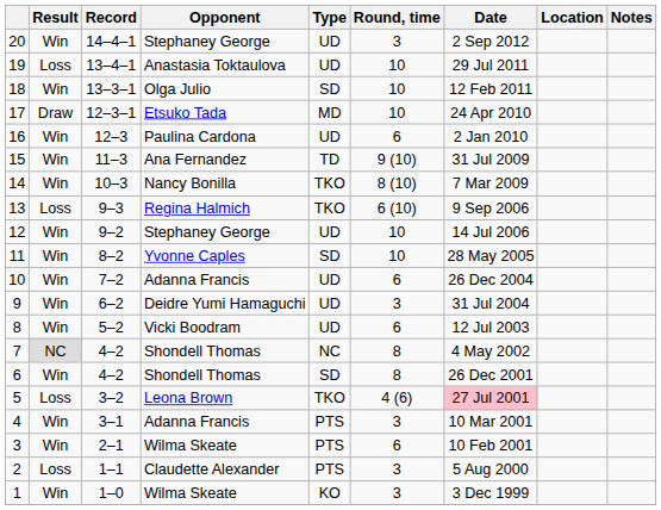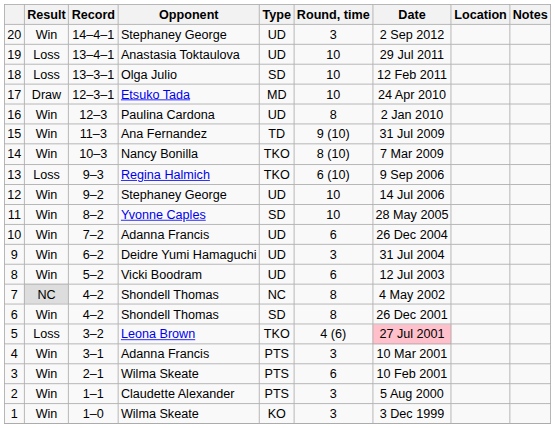18 | Result: Win -> Loss
16 | Round, time: 6 -> 8
2 | Result: Loss -> Win
